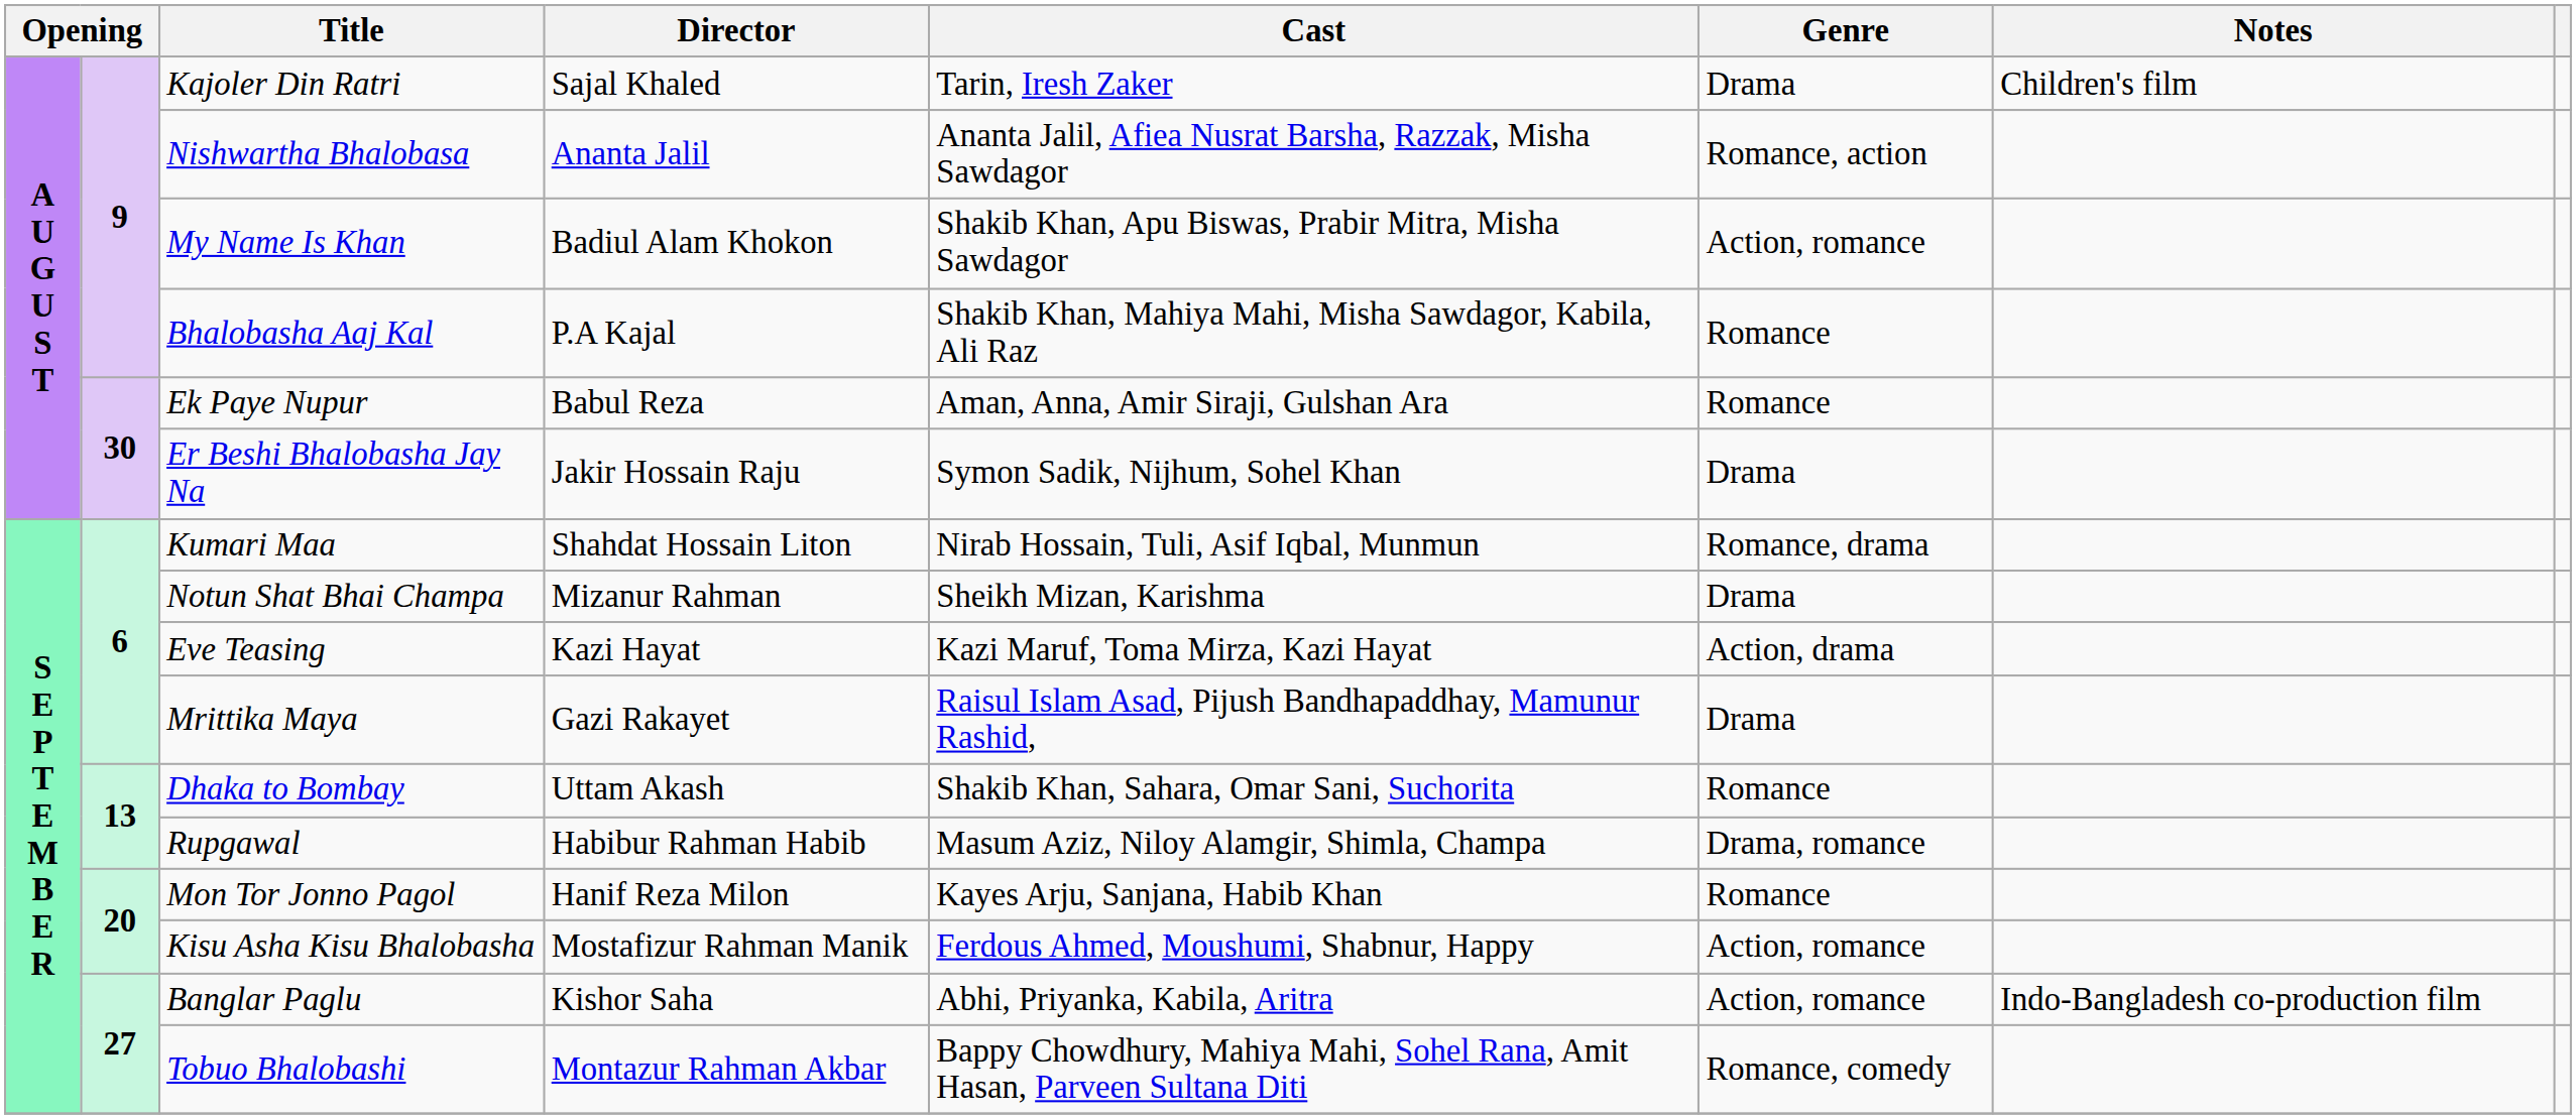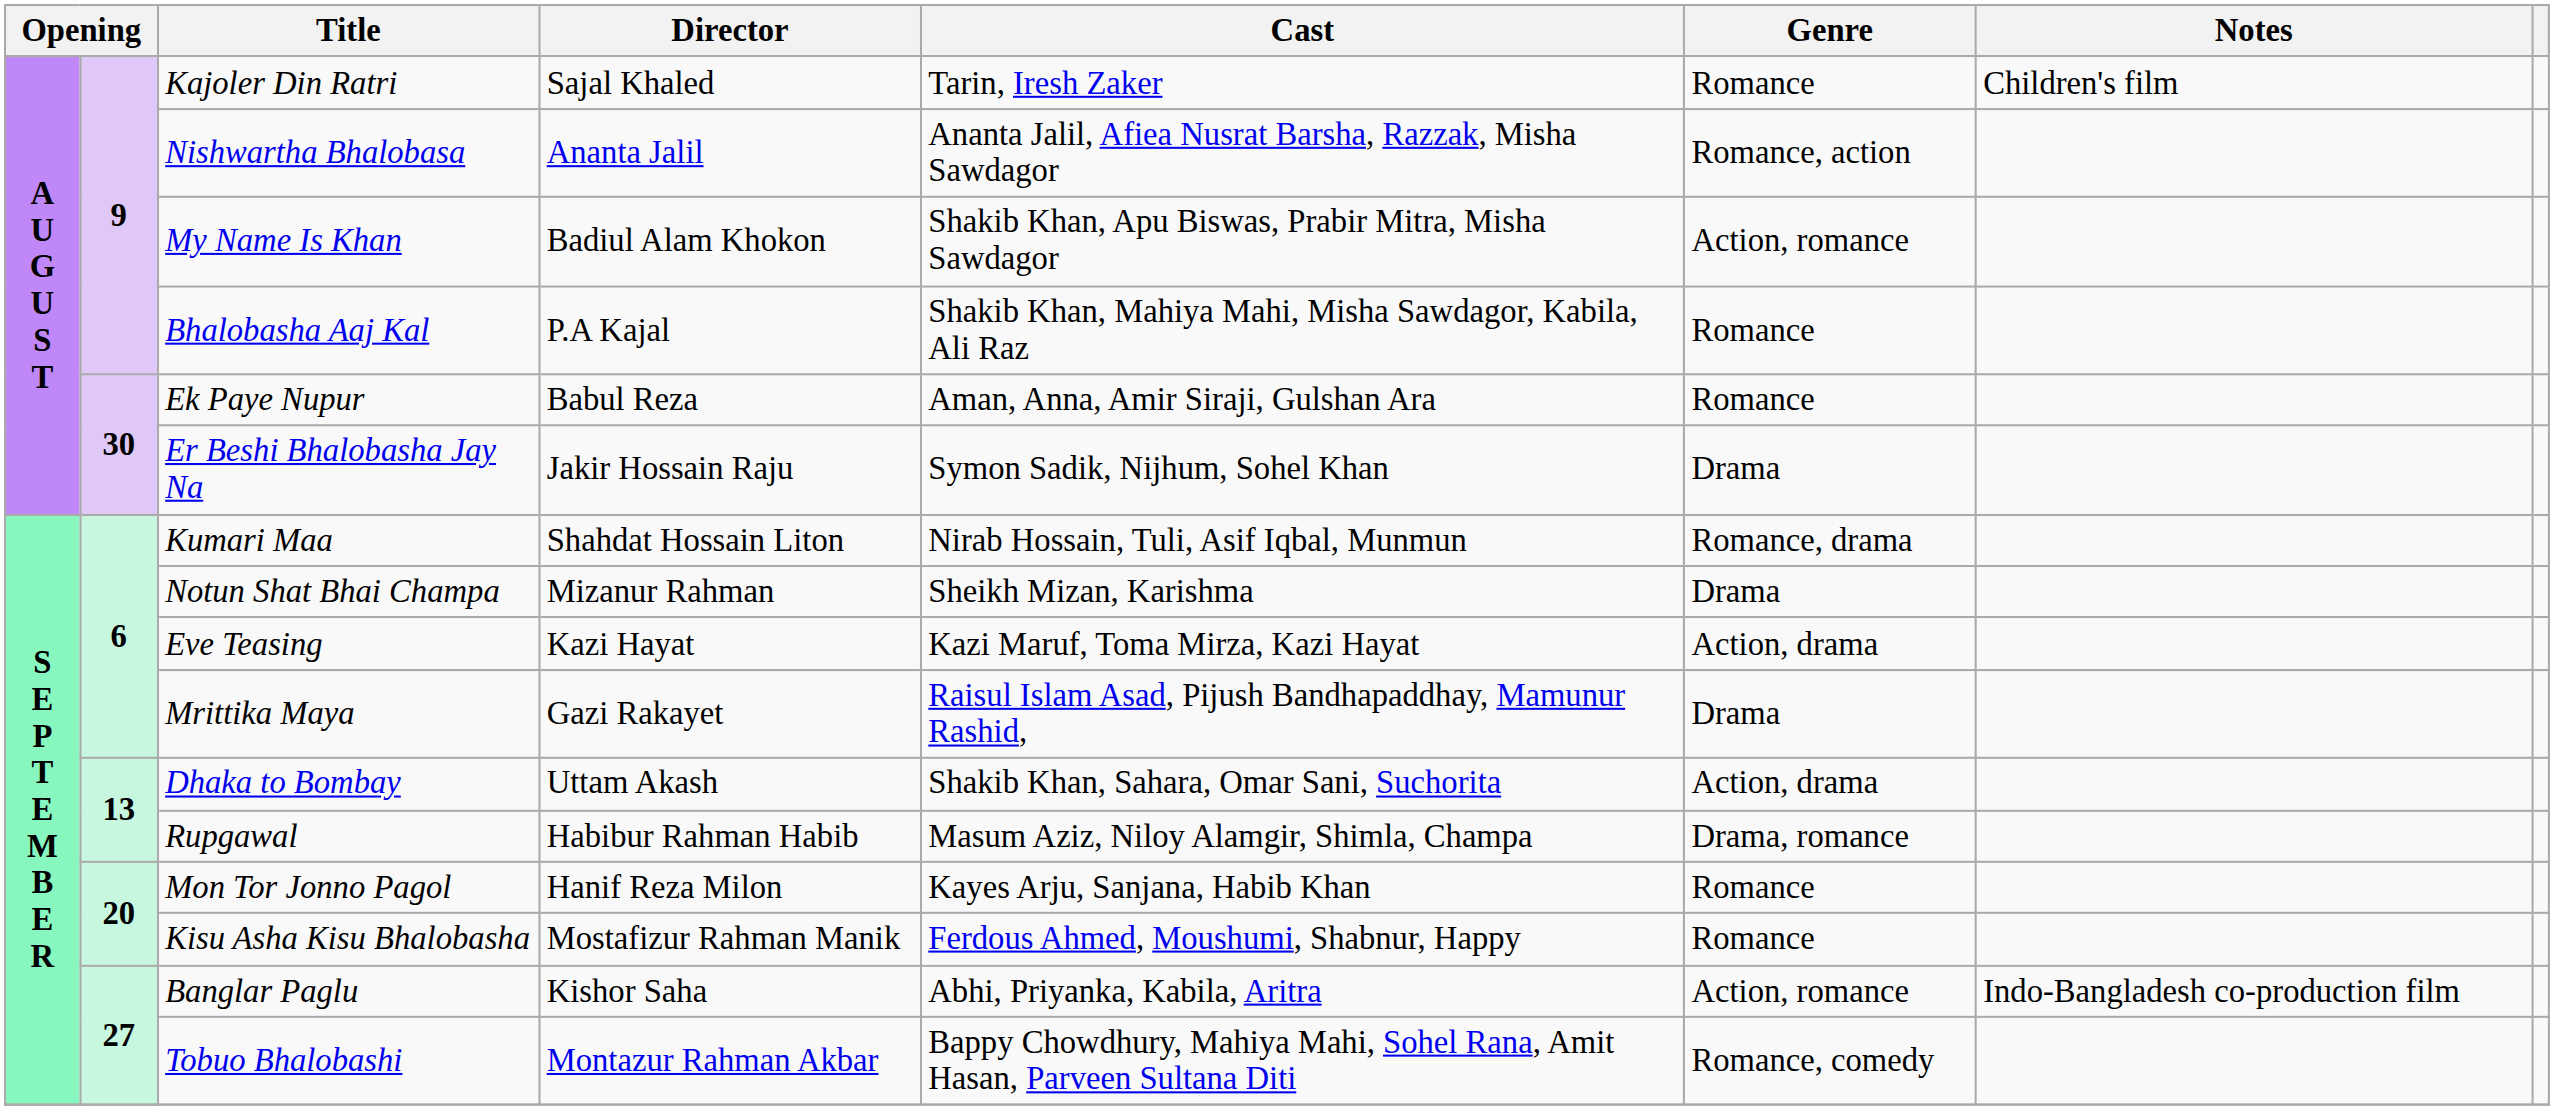Kajoler Din Ratri | Genre: Drama -> Romance
Dhaka to Bombay | Genre: Romance -> Action, drama
Kisu Asha Kisu Bhalobasha | Genre: Action, romance -> Romance
